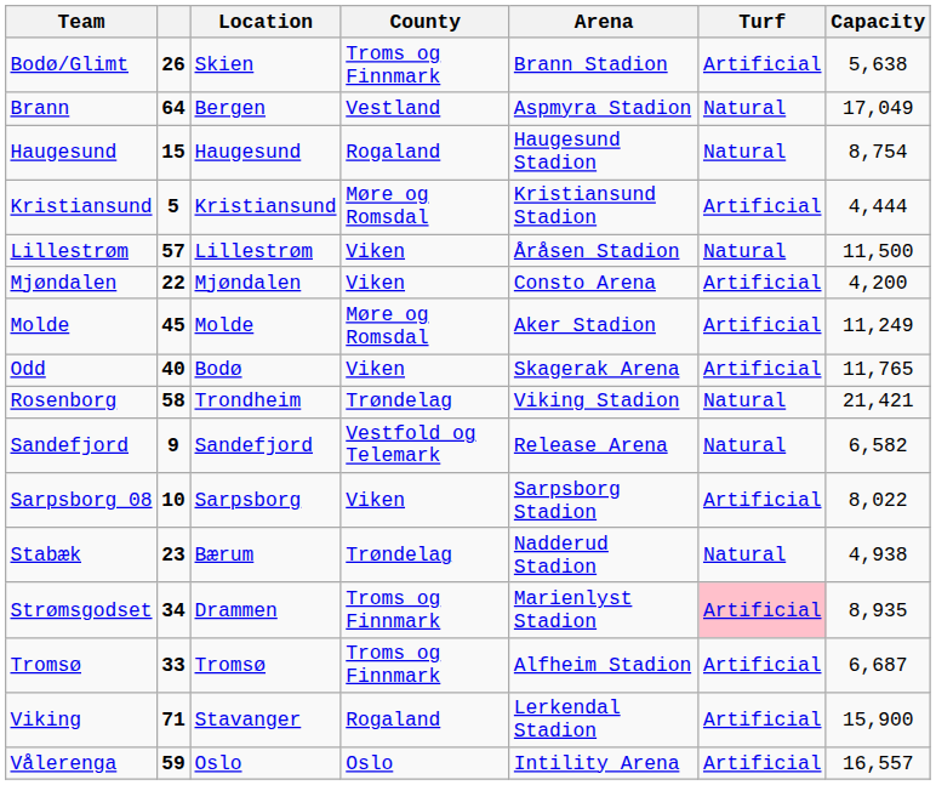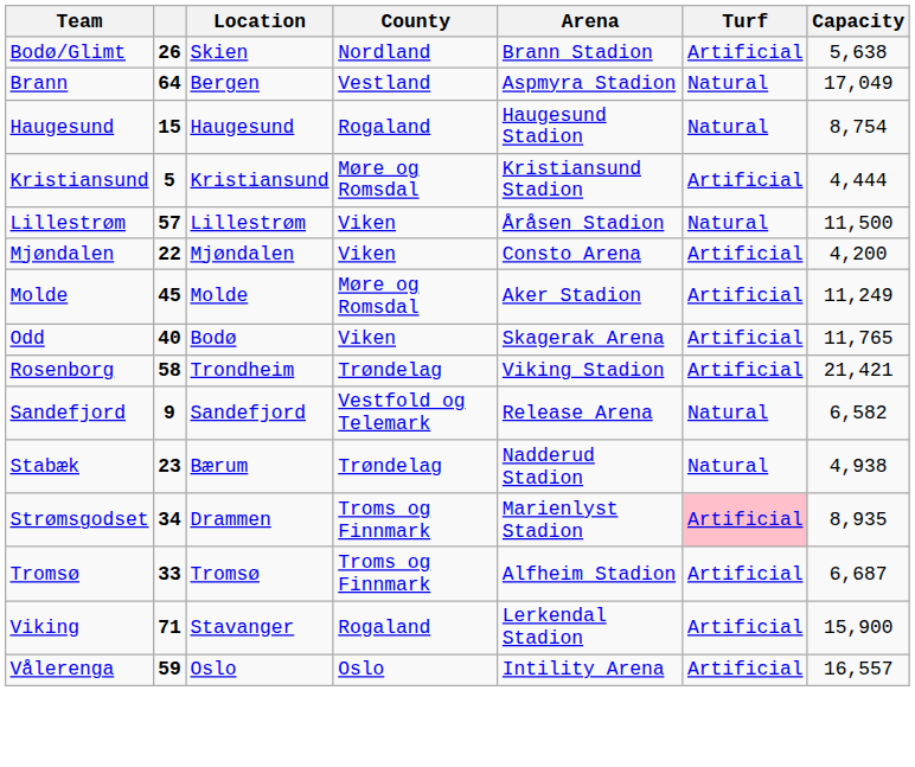Bodø/Glimt | County: Troms og Finnmark -> Nordland
Rosenborg | Turf: Natural -> Artificial
- row: Sarpsborg 08 | 10 | Sarpsborg | Viken | Sarpsborg Stadion | Artificial | 8,022
